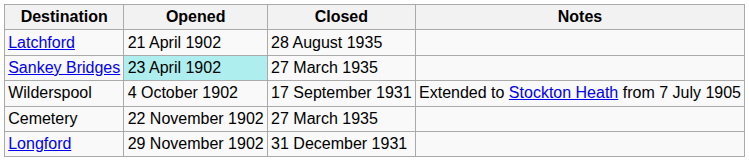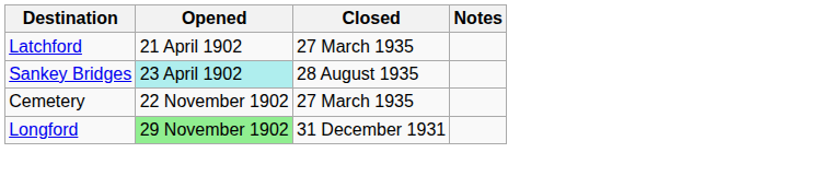Latchford | Closed: 28 August 1935 -> 27 March 1935
Sankey Bridges | Closed: 27 March 1935 -> 28 August 1935
- row: Wilderspool | 4 October 1902 | 17 September 1931 | Extended to Stockton Heath from 7 July 1905
Longford | Opened: no background -> lightgreen background
